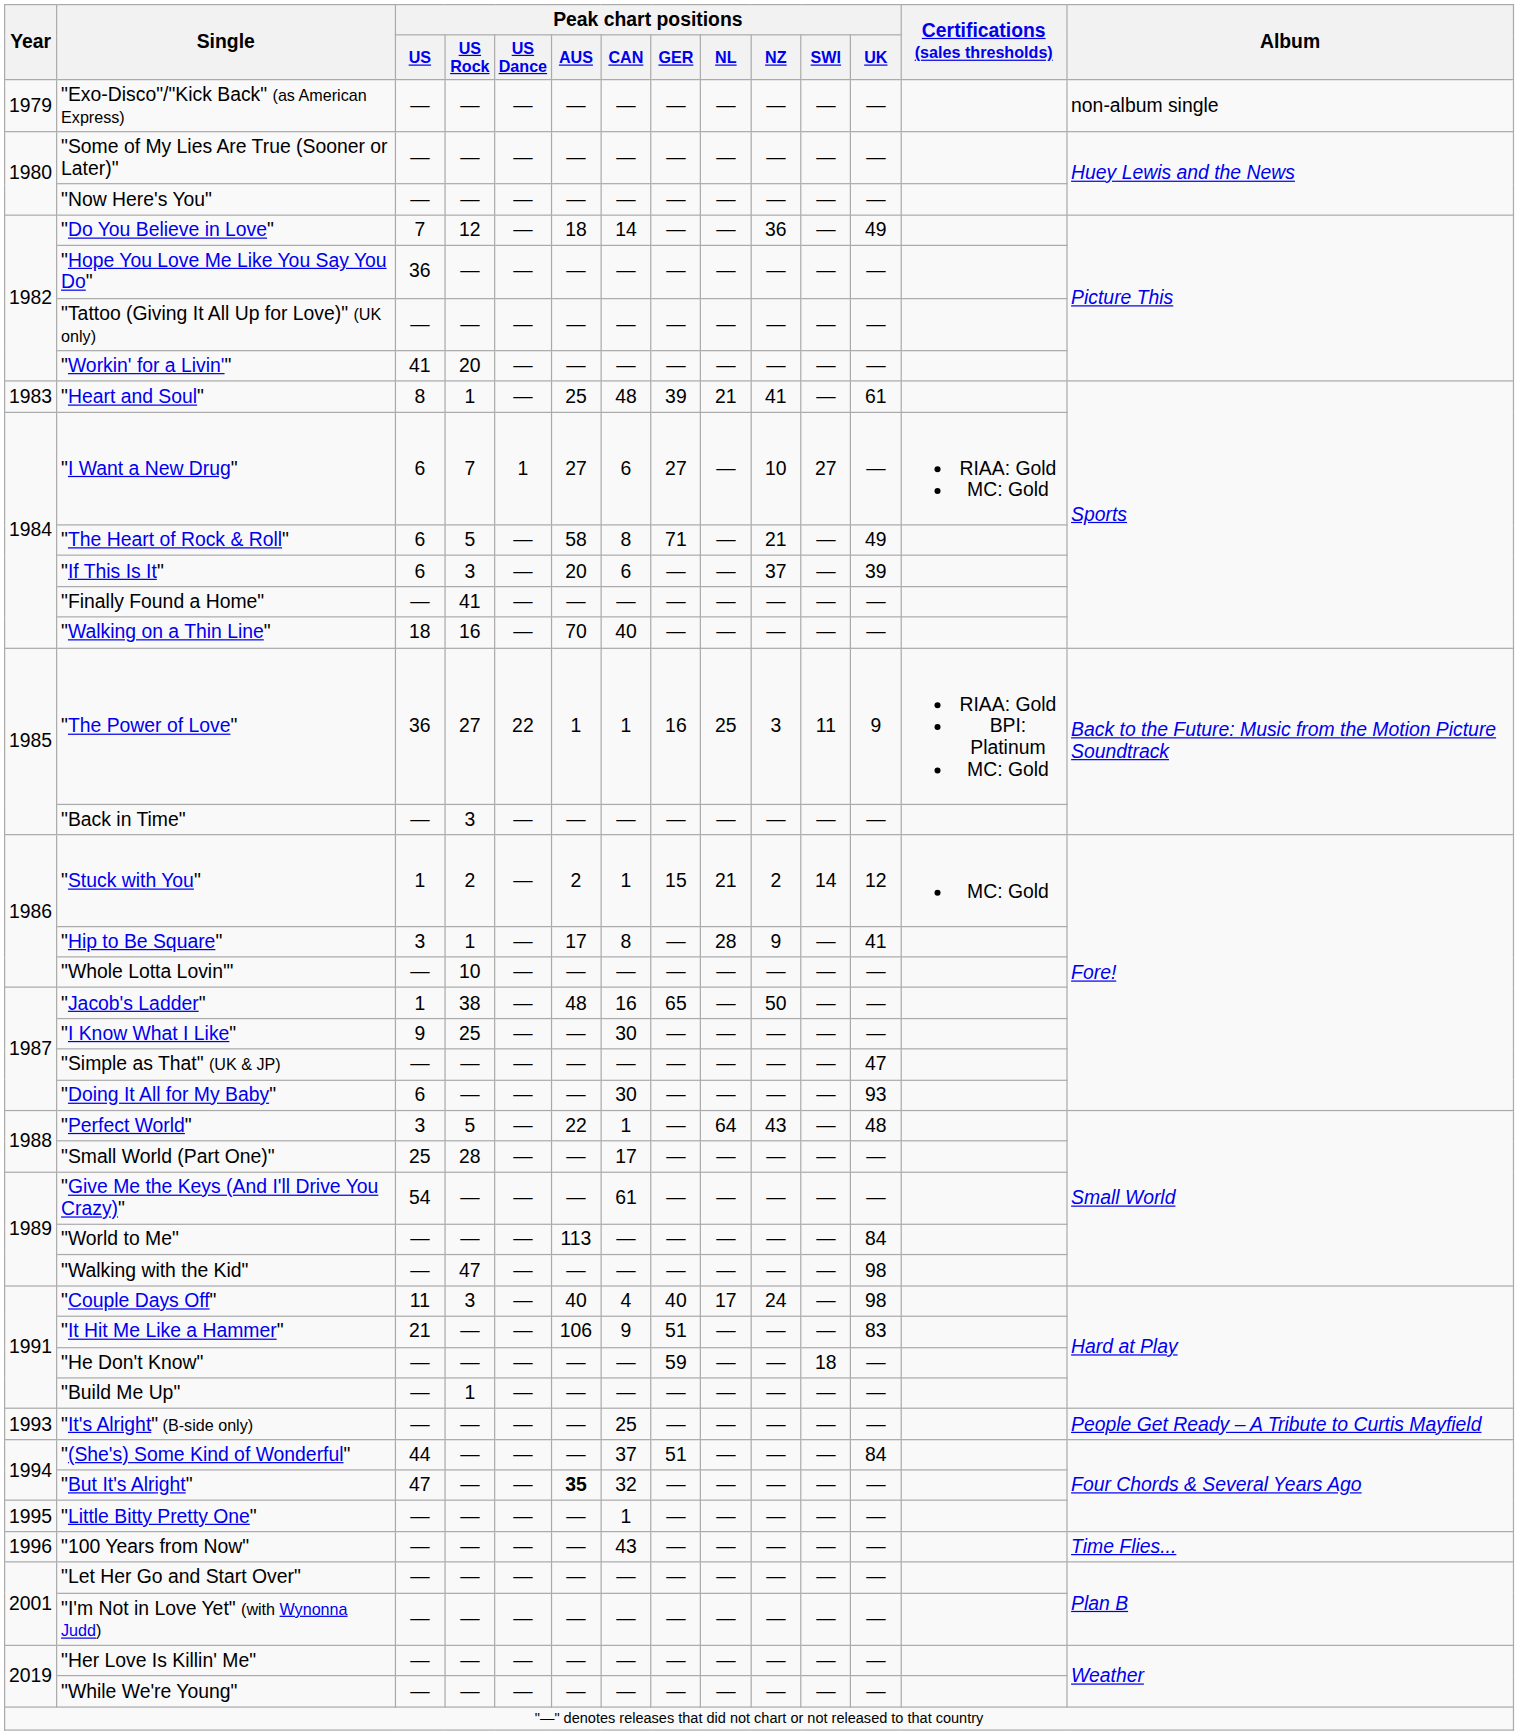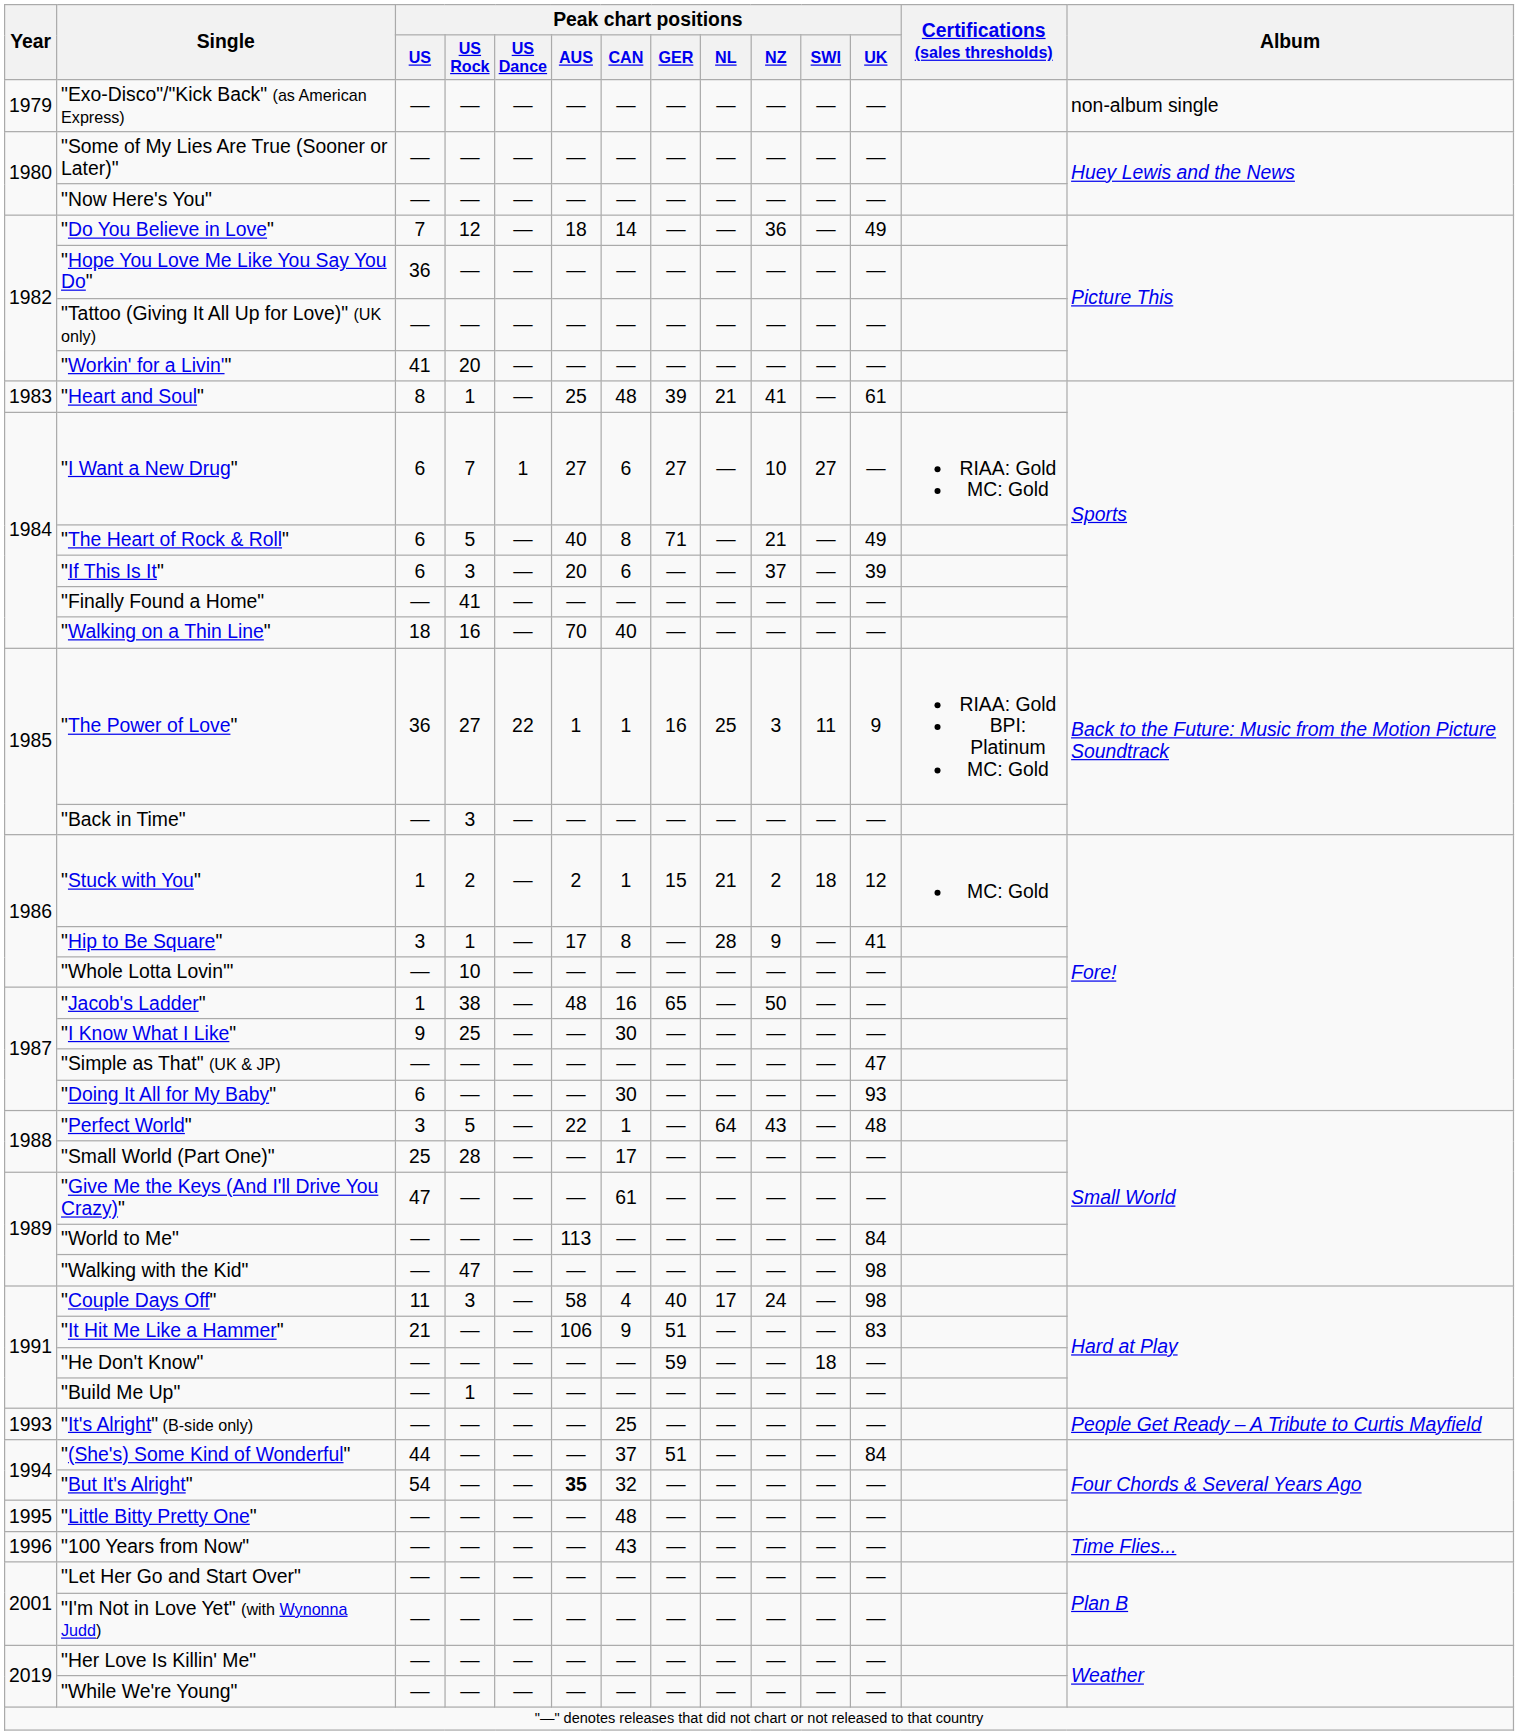"The Heart of Rock & Roll" | Peak chart positions / AUS: 58 -> 40
"Stuck with You" | Peak chart positions / SWI: 14 -> 18
"Give Me the Keys (And I'll Drive You Crazy)" | Peak chart positions / US: 54 -> 47
"Couple Days Off" | Peak chart positions / AUS: 40 -> 58
"But It's Alright" | Peak chart positions / US: 47 -> 54
"Little Bitty Pretty One" | Peak chart positions / CAN: 1 -> 48
